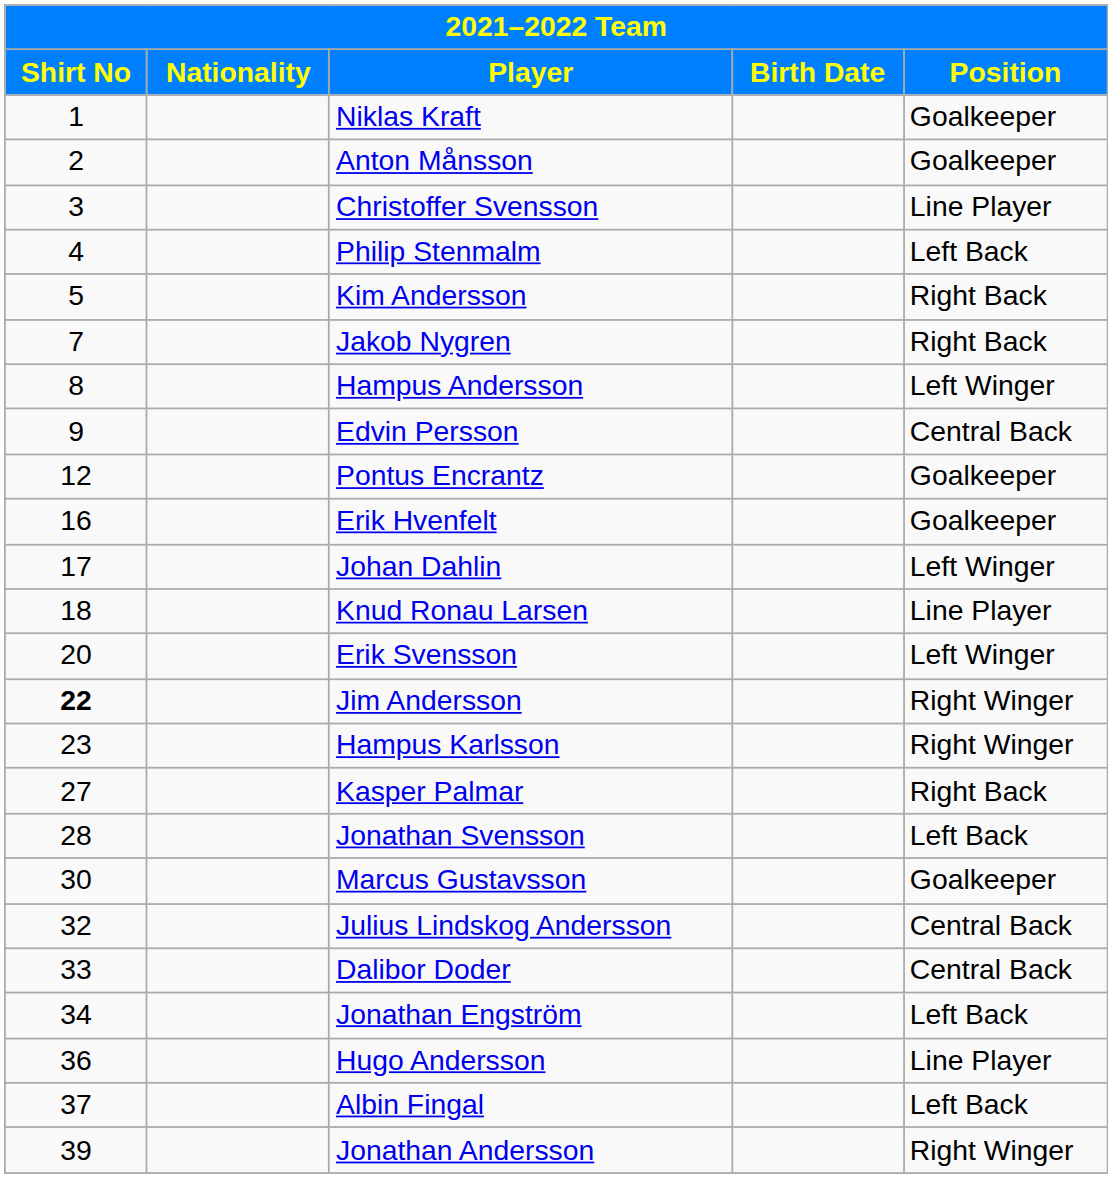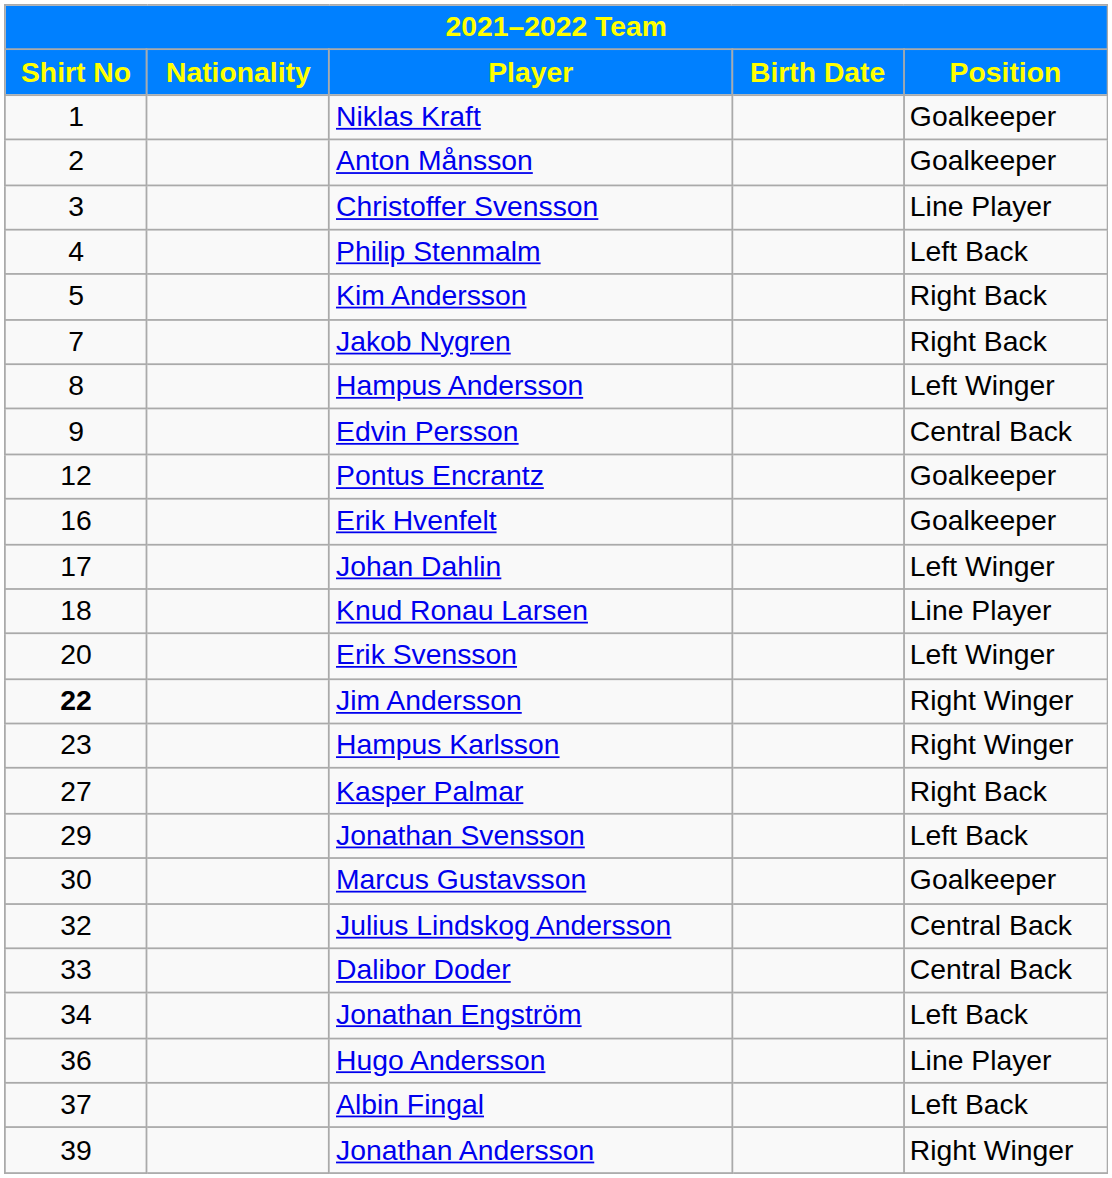Jonathan Svensson | Shirt No: 28 -> 29
